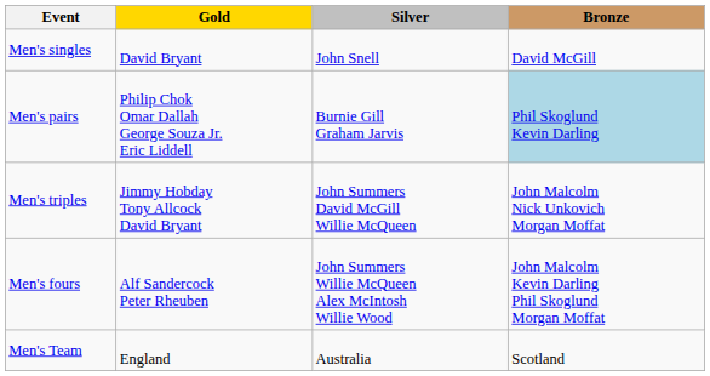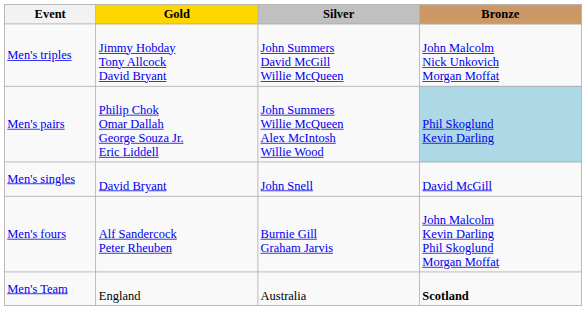rows swapped: Men's singles <-> Men's triples
Men's pairs | Silver: Burnie Gill Graham Jarvis -> John Summers Willie McQueen Alex McIntosh Willie Wood
Men's fours | Silver: John Summers Willie McQueen Alex McIntosh Willie Wood -> Burnie Gill Graham Jarvis
Men's Team | Bronze: normal -> bold
